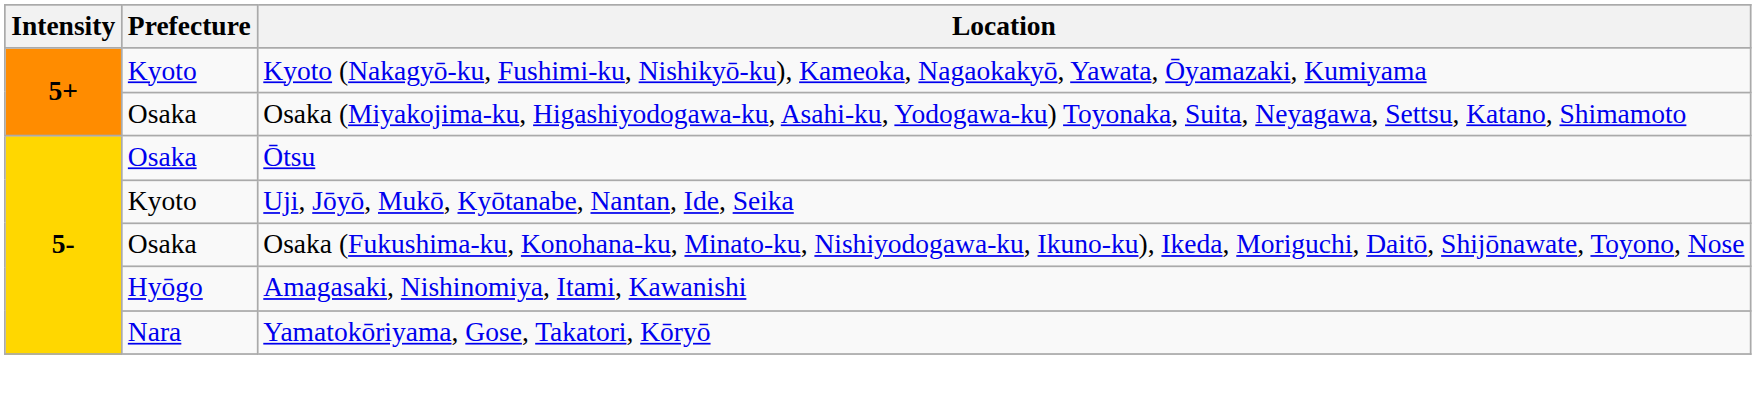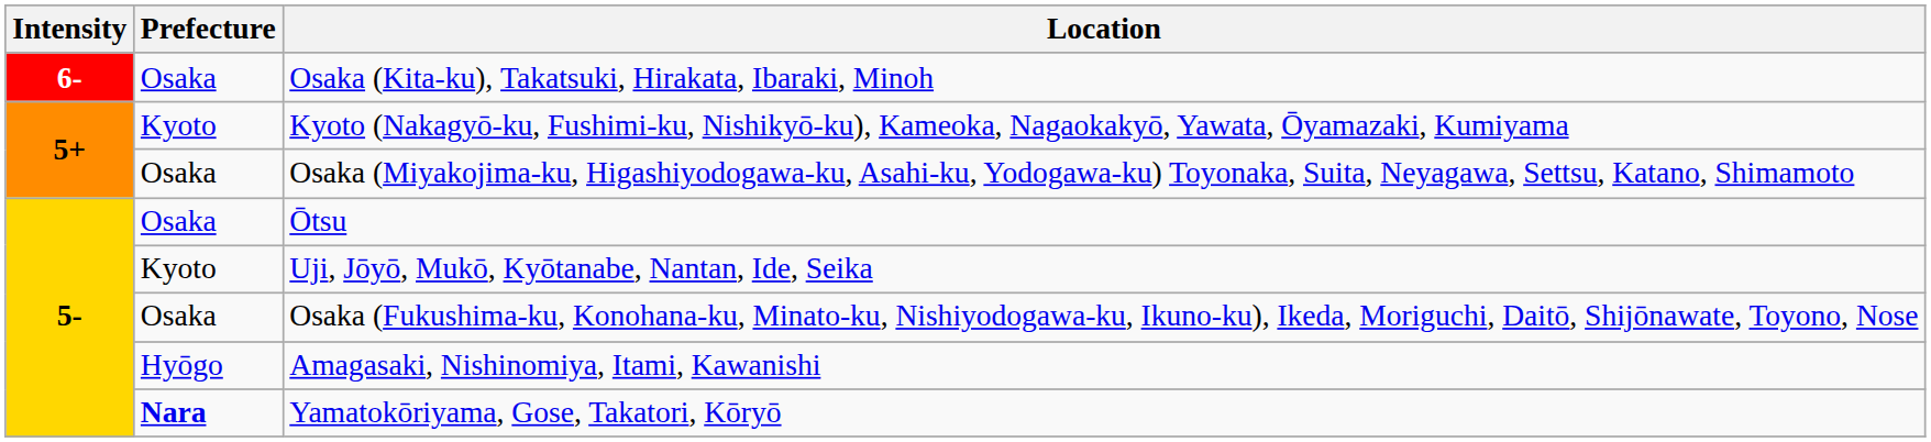+ row: 6- | Osaka | Osaka (Kita-ku), Takatsuki, Hirakata, Ibaraki, Minoh
Yamatokōriyama, Gose, Takatori, Kōryō | Prefecture: normal -> bold
